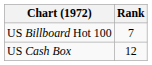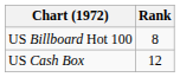US Billboard Hot 100 | Rank: 7 -> 8
